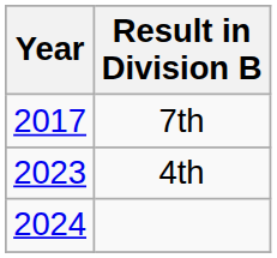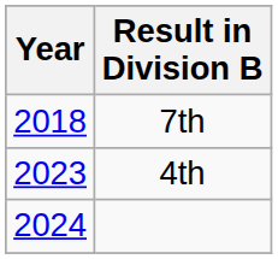7th | Year: 2017 -> 2018
